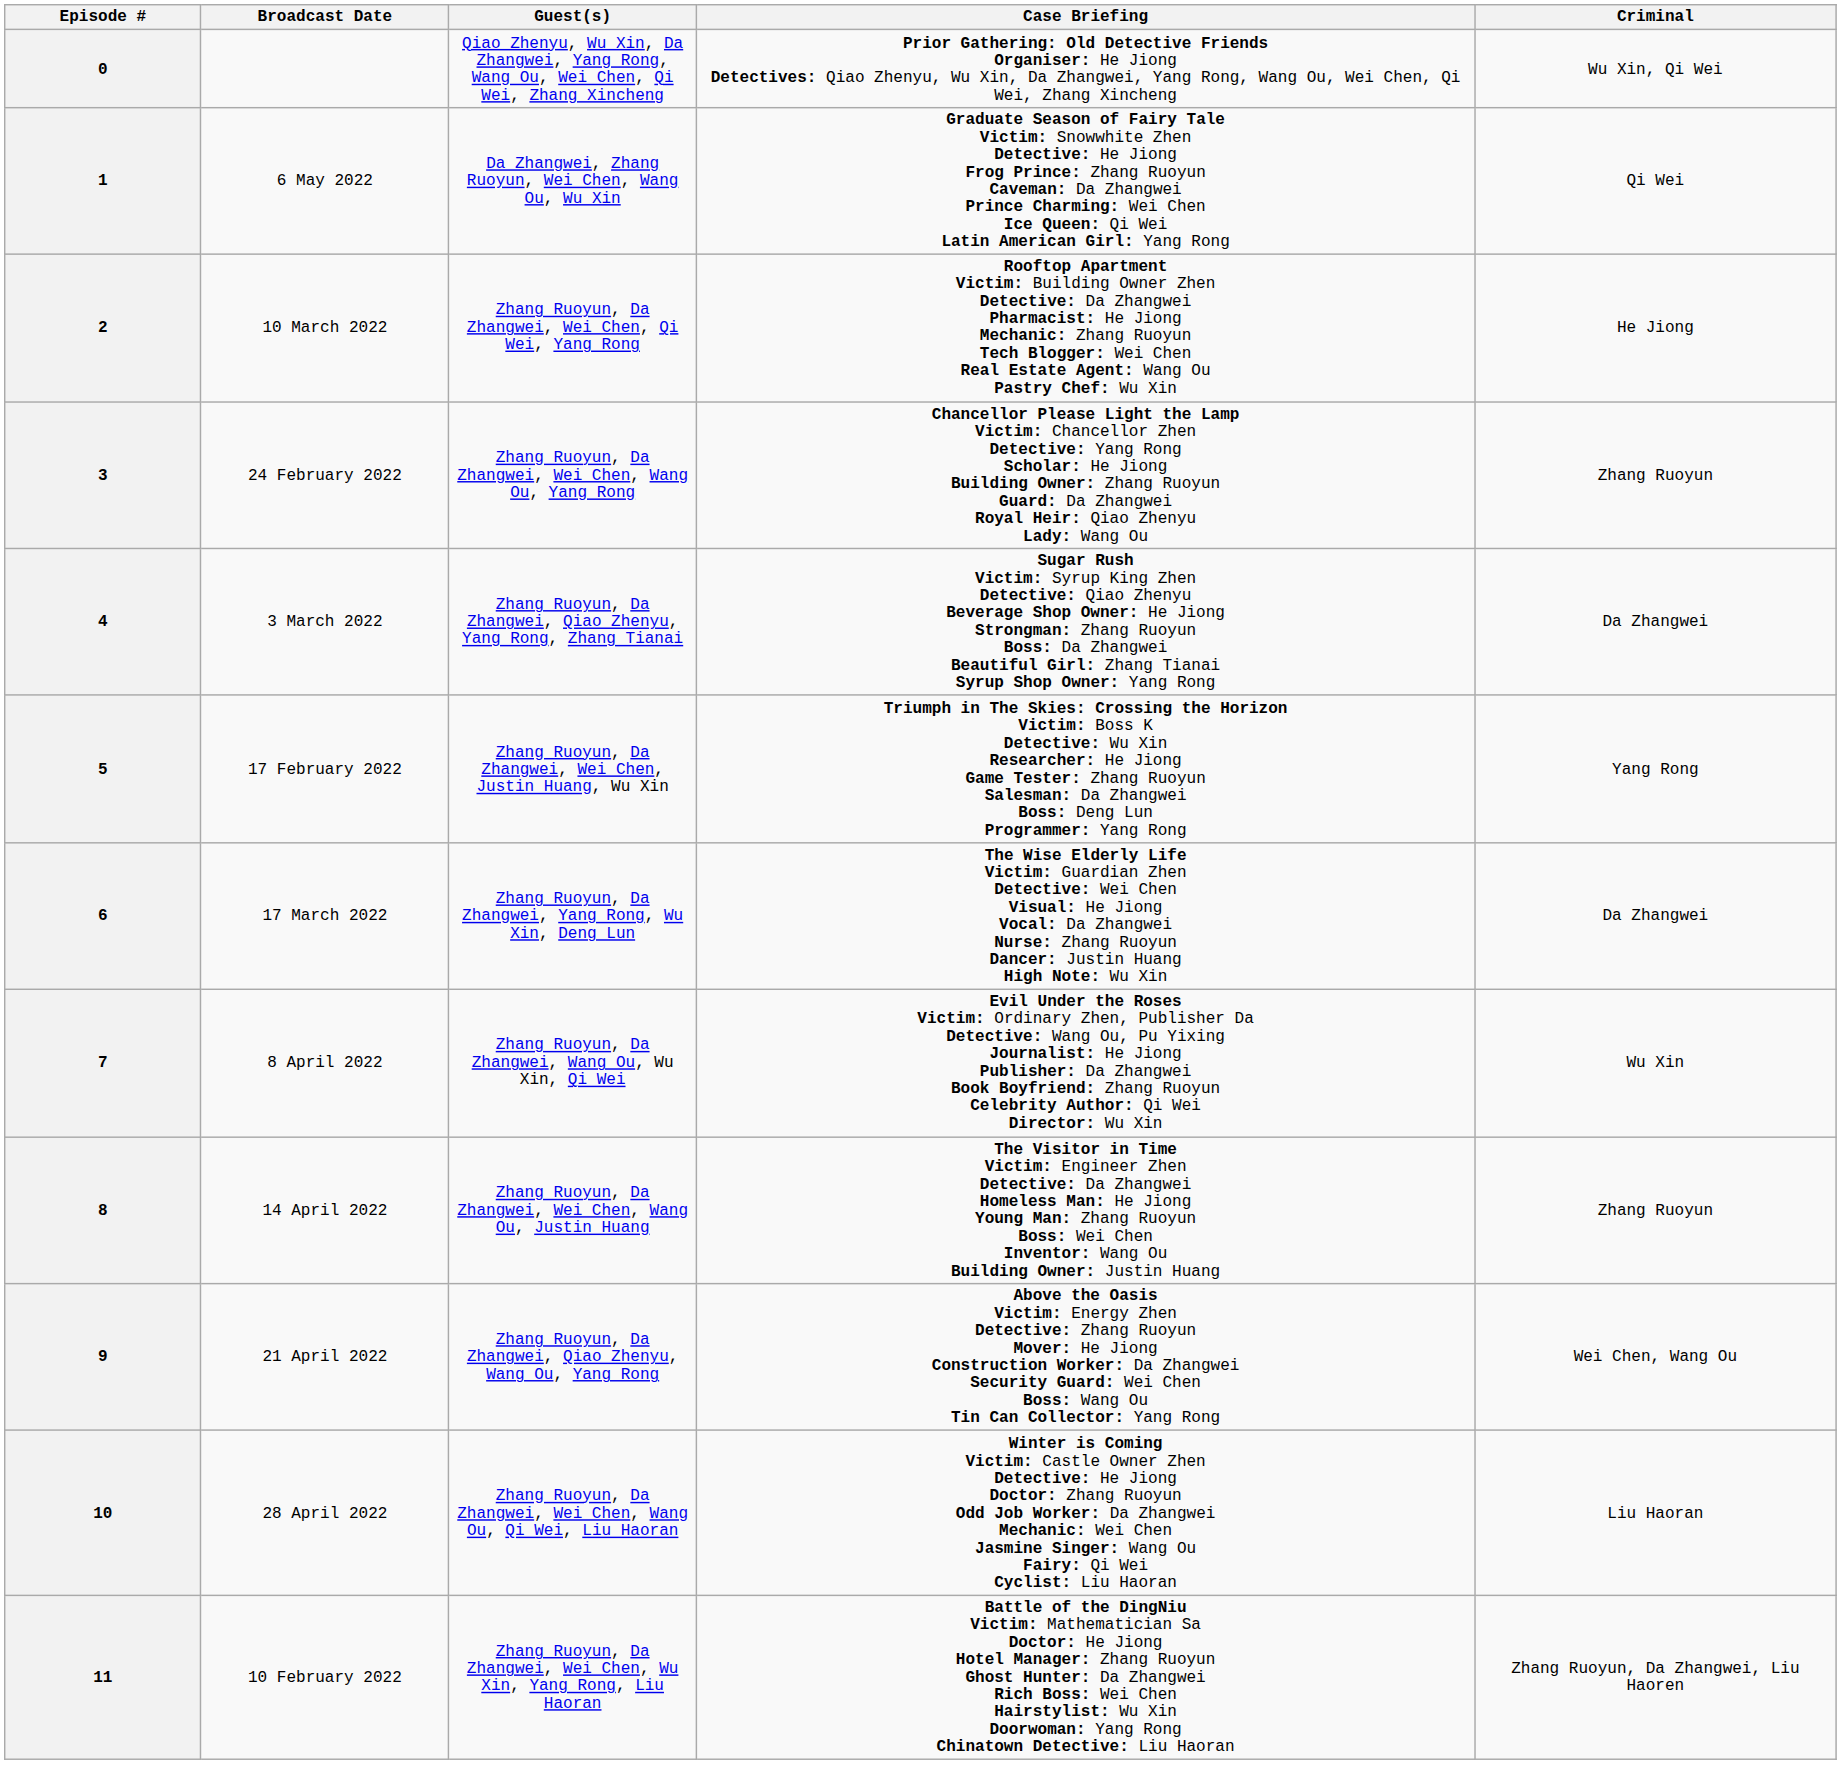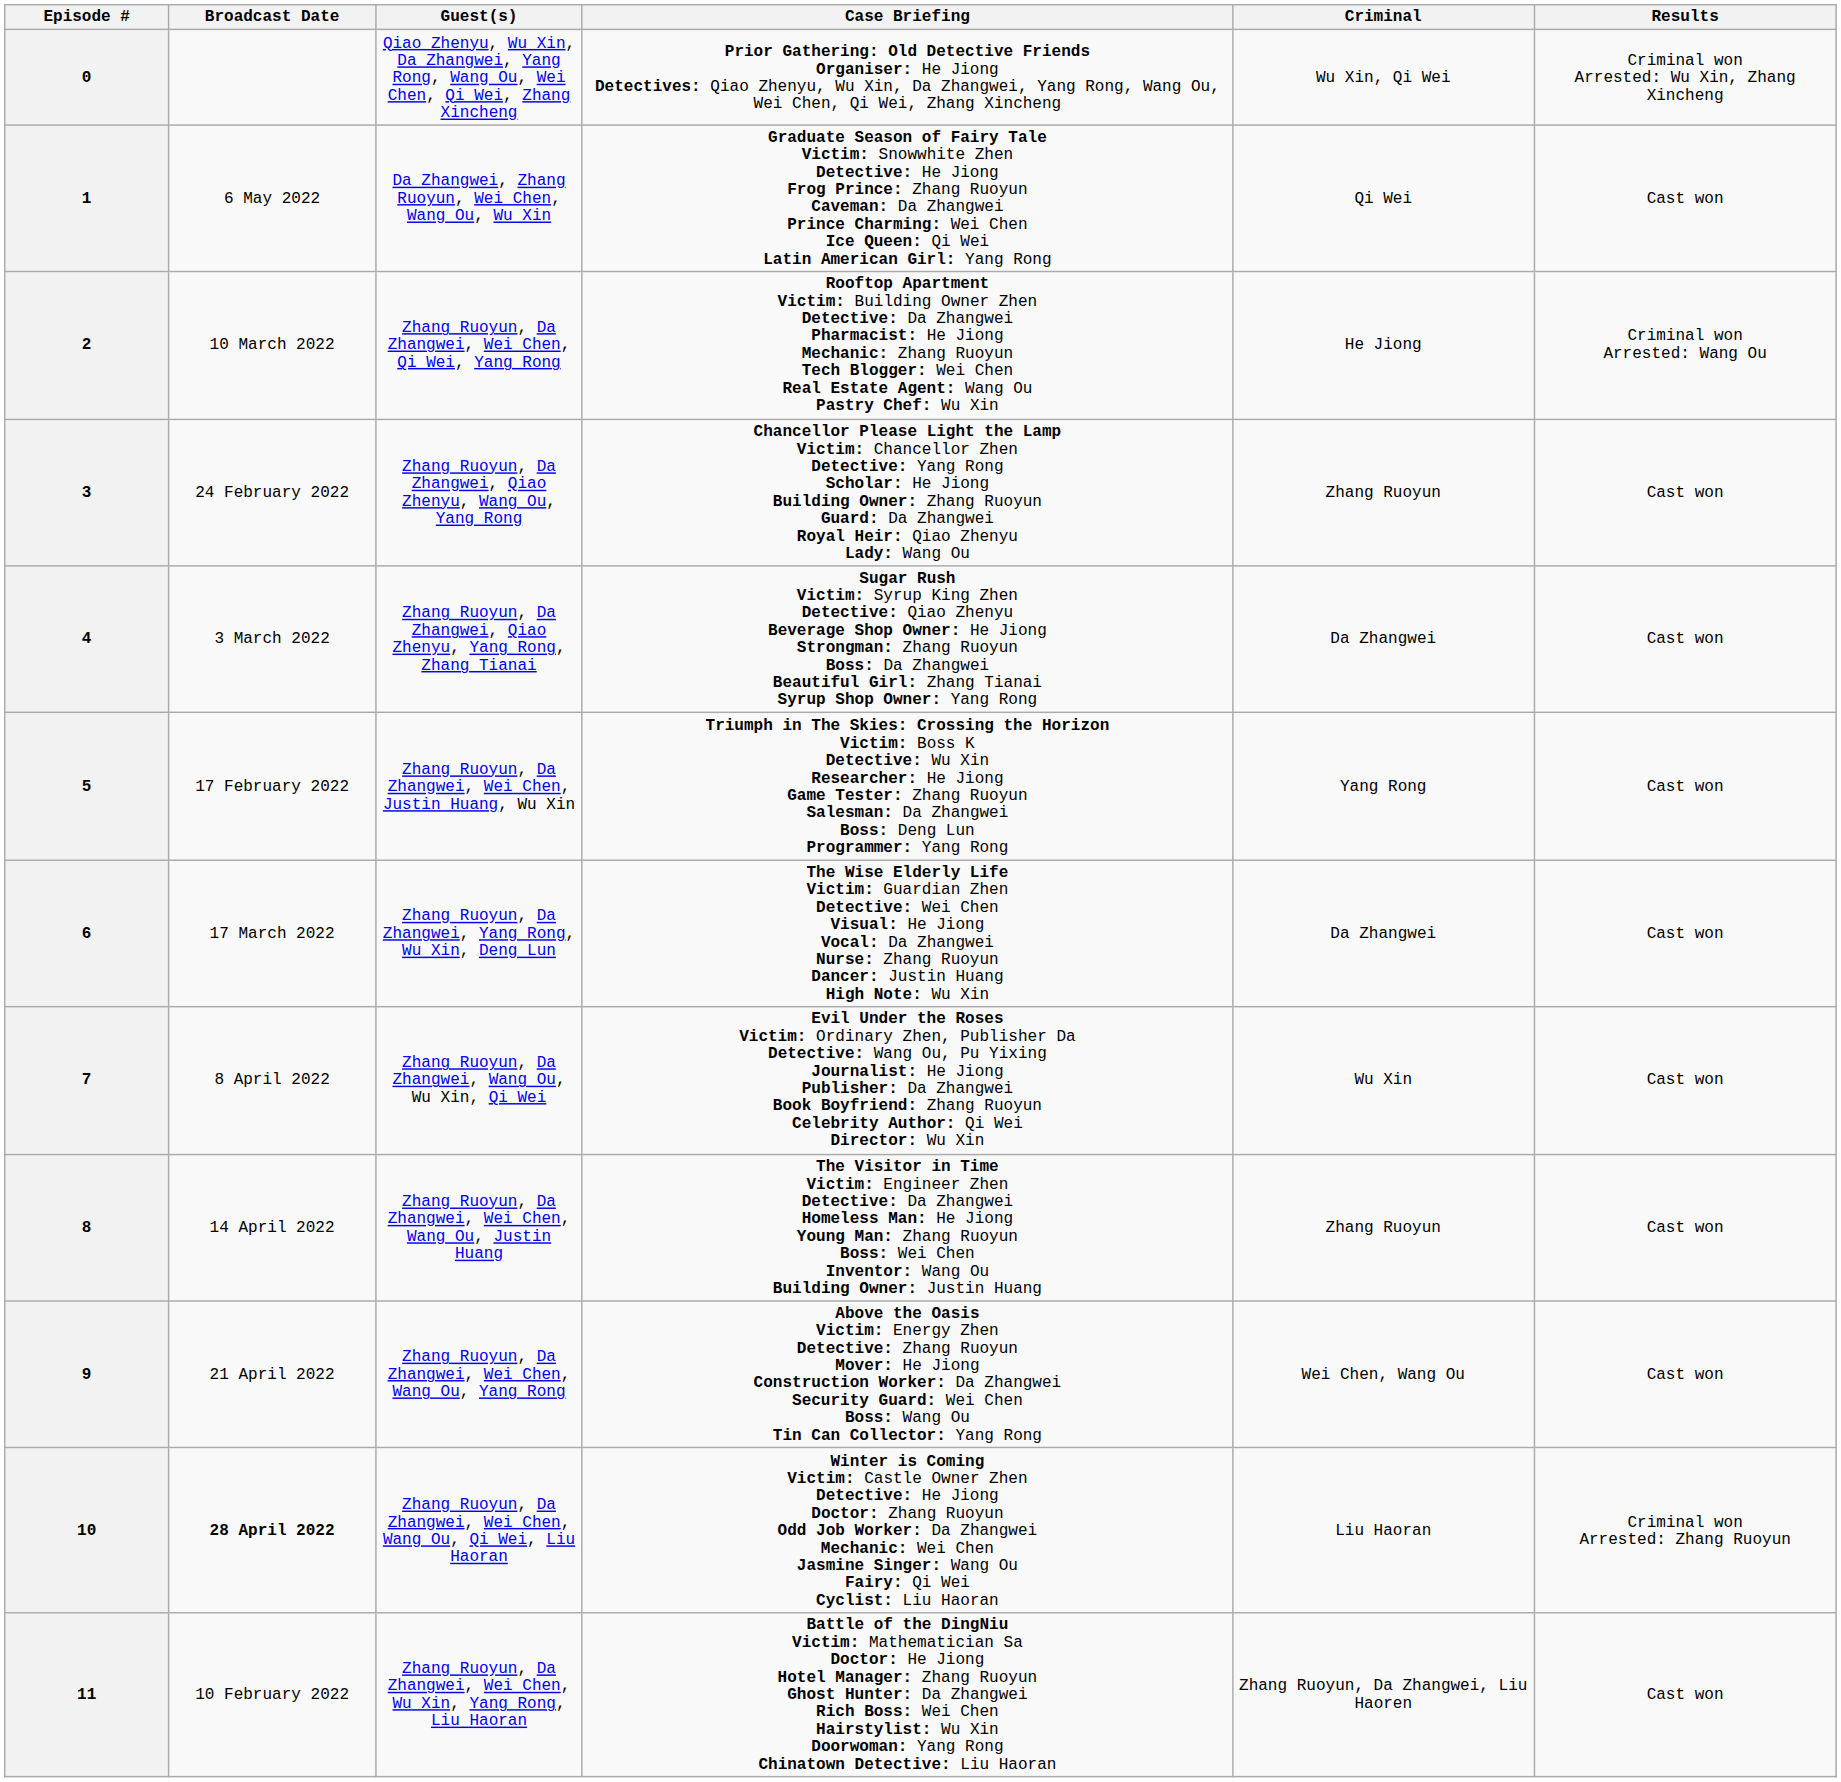+ column: Results | Criminal won Arrested: Wu Xin, Zhang Xincheng | Cast won | Criminal won Arrested: Wang Ou | Cast won | Cast won | Cast won | Cast won | Cast won | Cast won | Cast won | Criminal won Arrested: Zhang Ruoyun | Cast won
3 | Guest(s): Zhang Ruoyun, Da Zhangwei, Wei Chen, Wang Ou, Yang Rong -> Zhang Ruoyun, Da Zhangwei, Qiao Zhenyu, Wang Ou, Yang Rong
9 | Guest(s): Zhang Ruoyun, Da Zhangwei, Qiao Zhenyu, Wang Ou, Yang Rong -> Zhang Ruoyun, Da Zhangwei, Wei Chen, Wang Ou, Yang Rong
10 | Broadcast Date: normal -> bold
